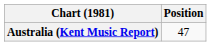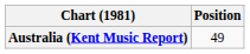Australia (Kent Music Report) | Position: 47 -> 49
